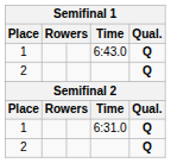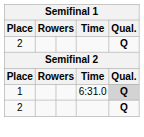- row: 1 | 6:43.0 | Q
6:31.0 | Qual.: no background -> lightgrey background
